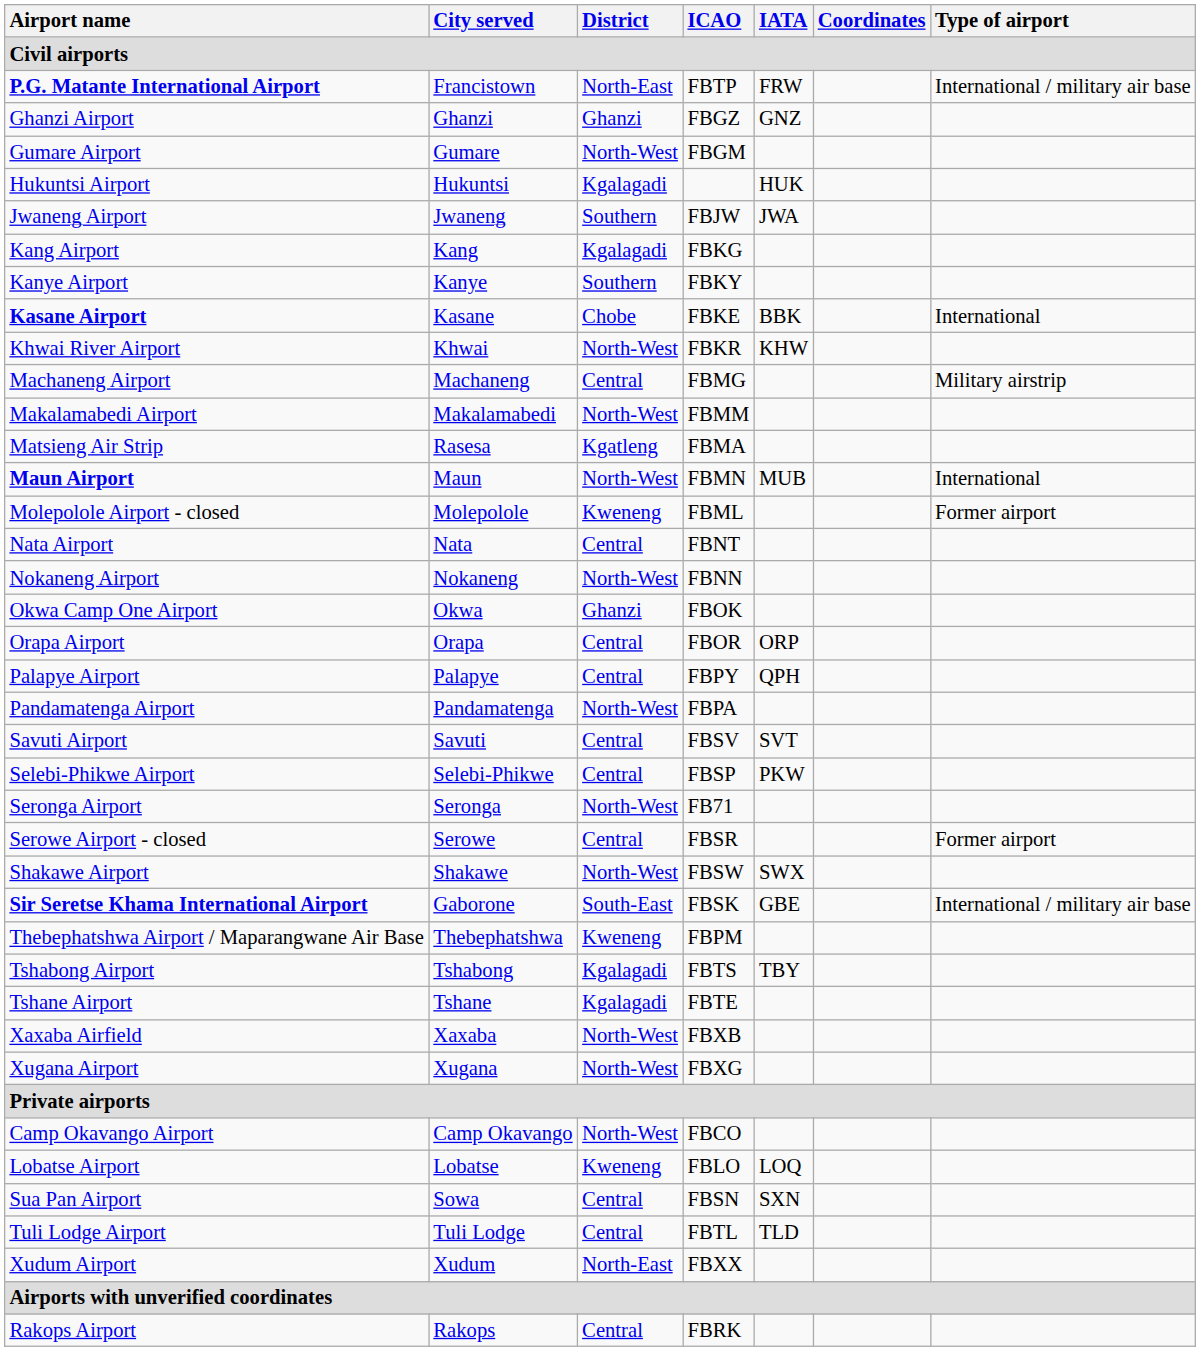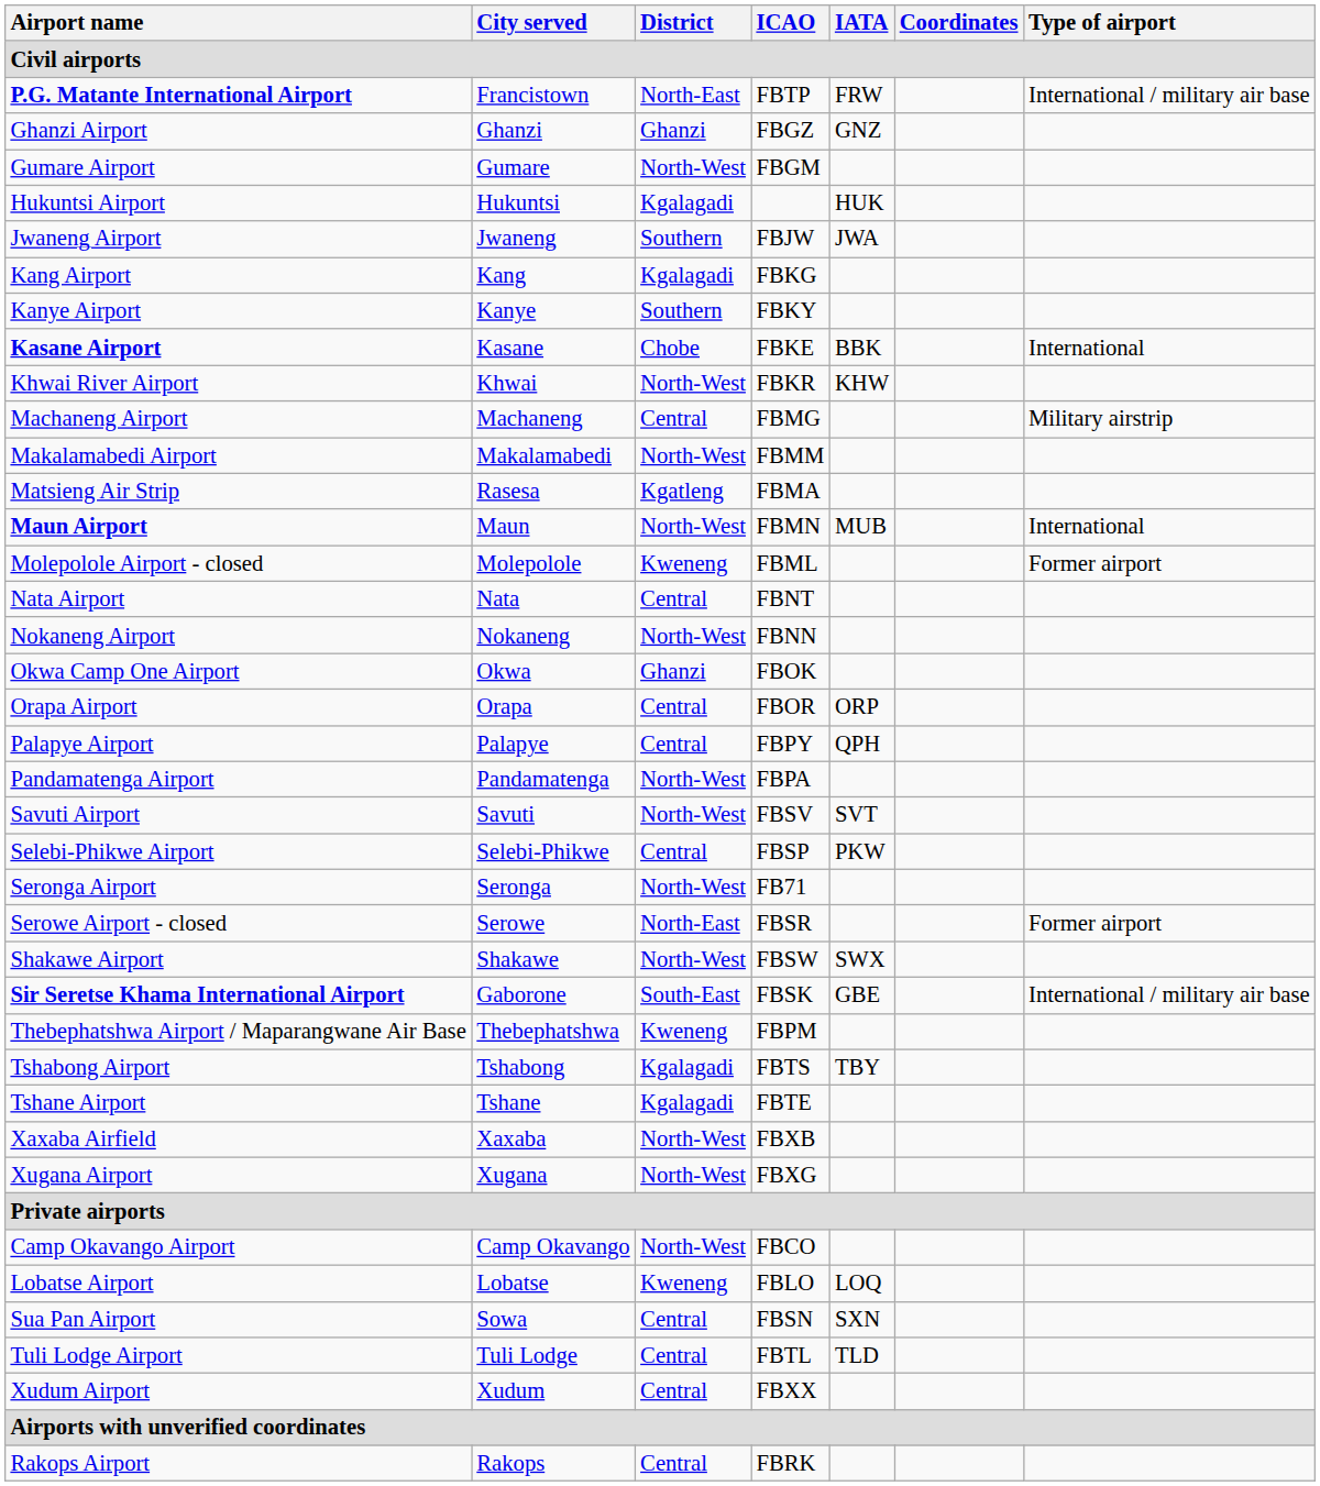Savuti Airport | District: Central -> North-West
Serowe Airport - closed | District: Central -> North-East
Xudum Airport | District: North-East -> Central
